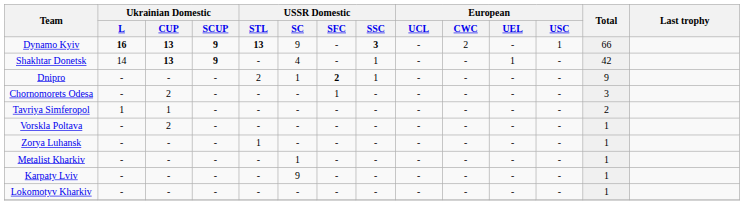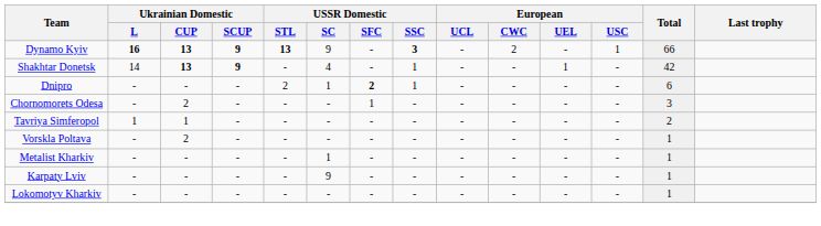Dnipro | Total: 9 -> 6
- row: Zorya Luhansk | - | - | - | 1 | - | - | - | - | - | - | - | 1
